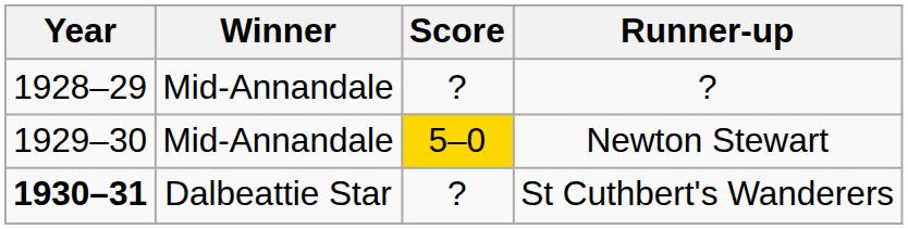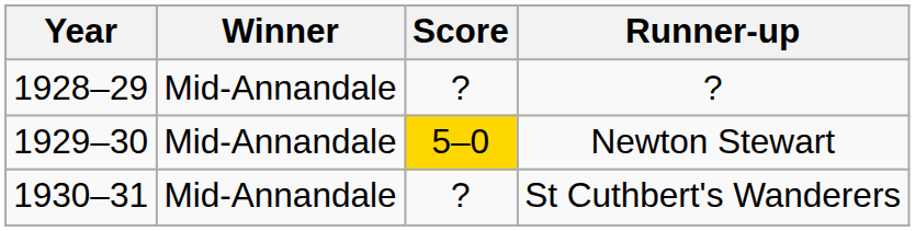St Cuthbert's Wanderers | Year: bold -> normal
St Cuthbert's Wanderers | Winner: Dalbeattie Star -> Mid-Annandale
